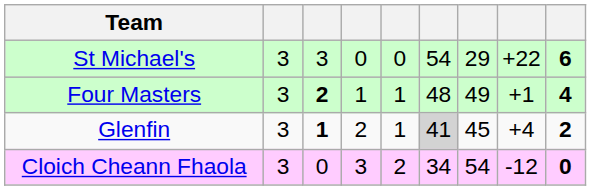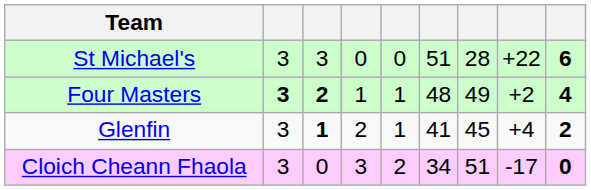St Michael's | column 6: 54 -> 51
St Michael's | column 7: 29 -> 28
Four Masters | column 2: normal -> bold
Four Masters | column 8: +1 -> +2
Glenfin | column 6: lightgrey background -> no background
Cloich Cheann Fhaola | column 7: 54 -> 51
Cloich Cheann Fhaola | column 8: -12 -> -17
